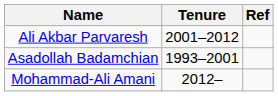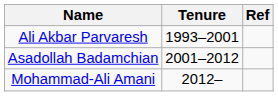Ali Akbar Parvaresh | Tenure: 2001–2012 -> 1993–2001
Asadollah Badamchian | Tenure: 1993–2001 -> 2001–2012
